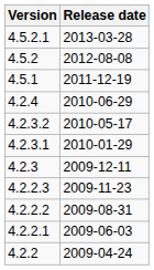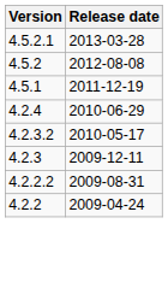- row: 4.2.3.1 | 2010-01-29
- row: 4.2.2.3 | 2009-11-23
- row: 4.2.2.1 | 2009-06-03
